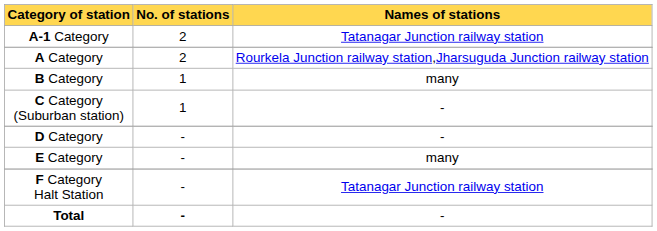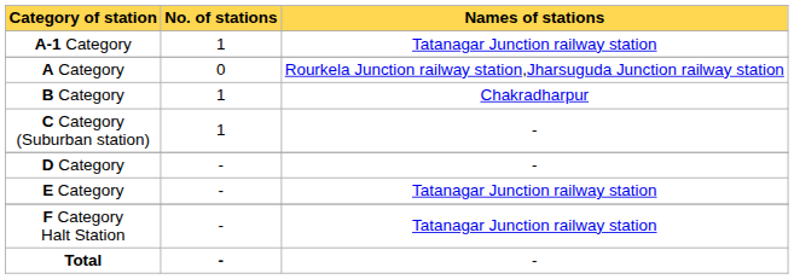A-1 Category | No. of stations: 2 -> 1
A Category | No. of stations: 2 -> 0
B Category | Names of stations: many -> Chakradharpur
E Category | Names of stations: many -> Tatanagar Junction railway station
